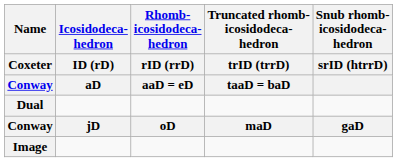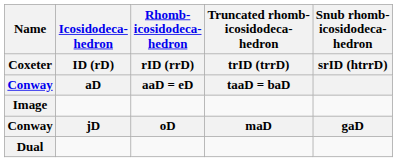rows swapped: Image <-> Dual
